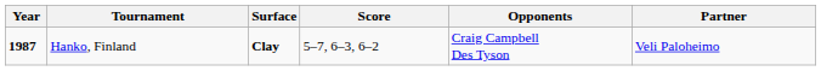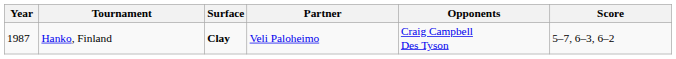columns swapped: Partner <-> Score
Hanko, Finland | Year: bold -> normal
